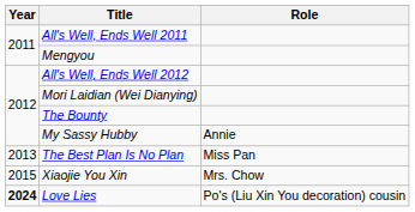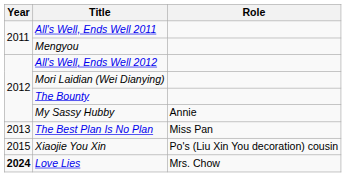Xiaojie You Xin | Role: Mrs. Chow -> Po's (Liu Xin You decoration) cousin
Love Lies | Role: Po's (Liu Xin You decoration) cousin -> Mrs. Chow
